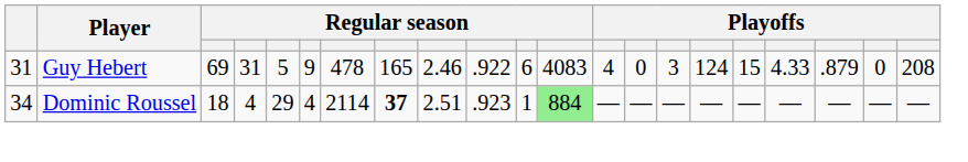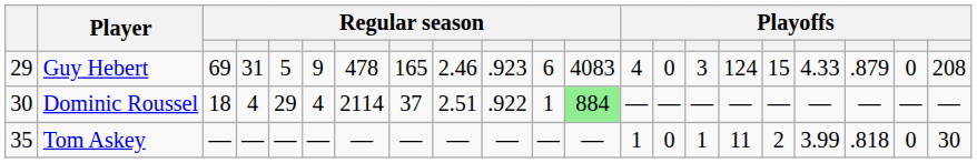Guy Hebert | column 1: 31 -> 29
Guy Hebert | column 10: .922 -> .923
Dominic Roussel | column 1: 34 -> 30
Dominic Roussel | column 8: bold -> normal
Dominic Roussel | column 10: .923 -> .922
+ row: 35 | Tom Askey | — | — | — | — | — | — | — | — | — | — | 1 | 0 | 1 | 11 | 2 | 3.99 | .818 | 0 | 30
